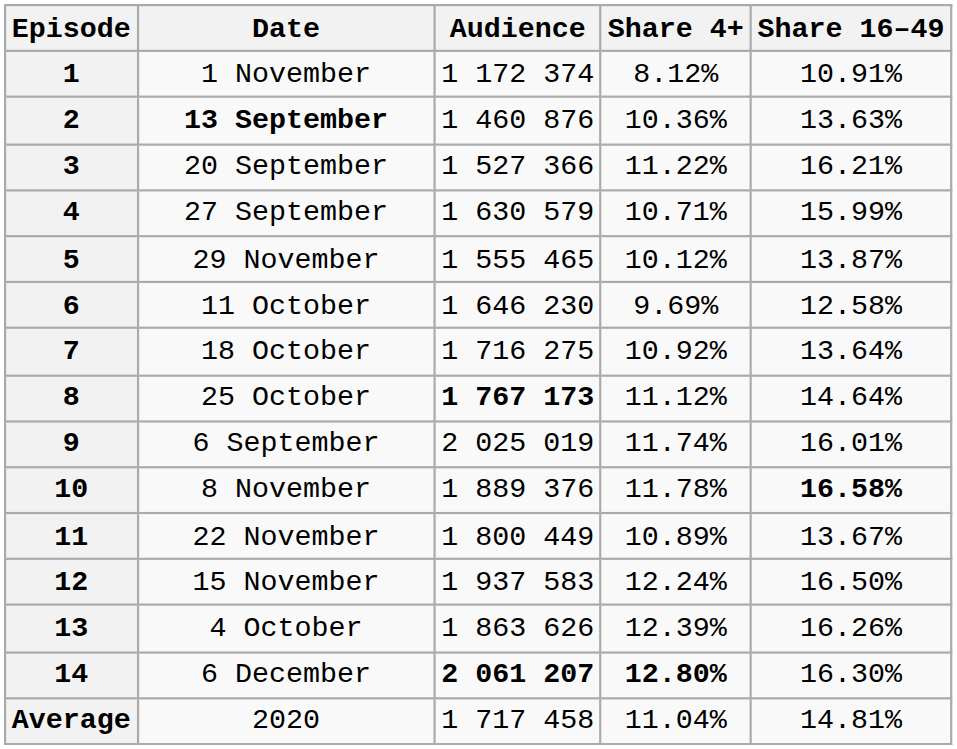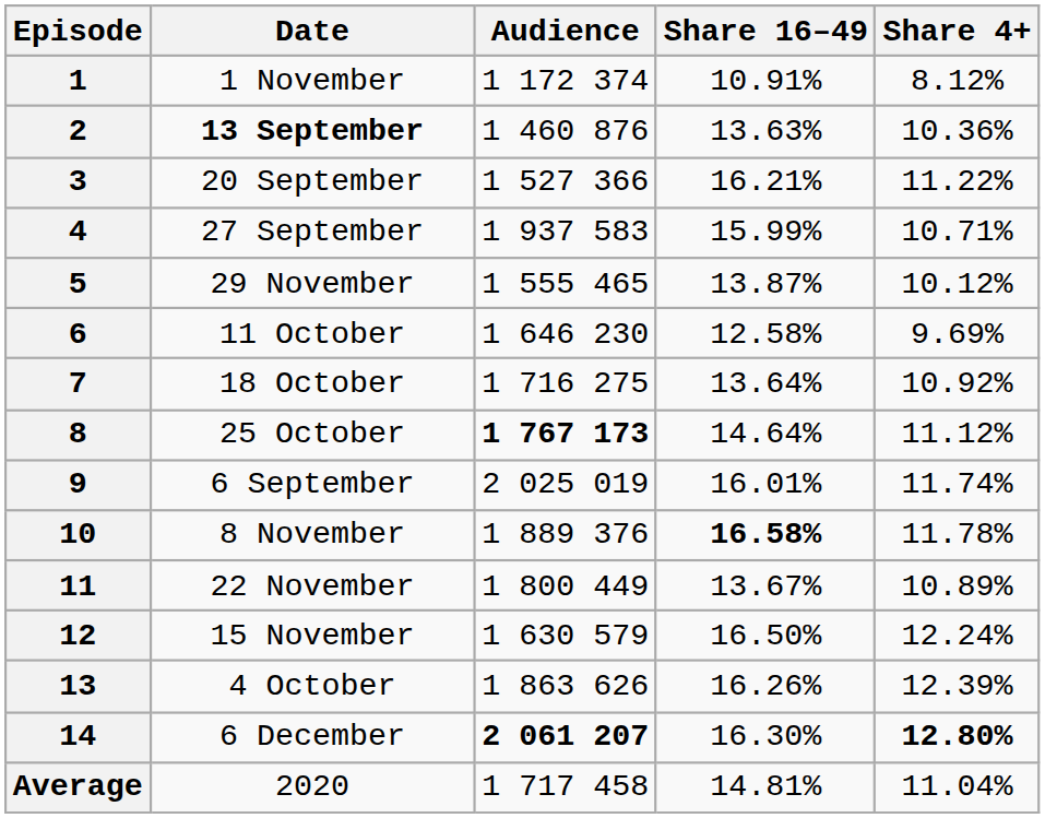columns swapped: Share 4+ <-> Share 16–49
4 | Audience: 1 630 579 -> 1 937 583
12 | Audience: 1 937 583 -> 1 630 579
